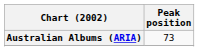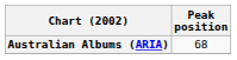Australian Albums (ARIA) | Peak position: 73 -> 68
